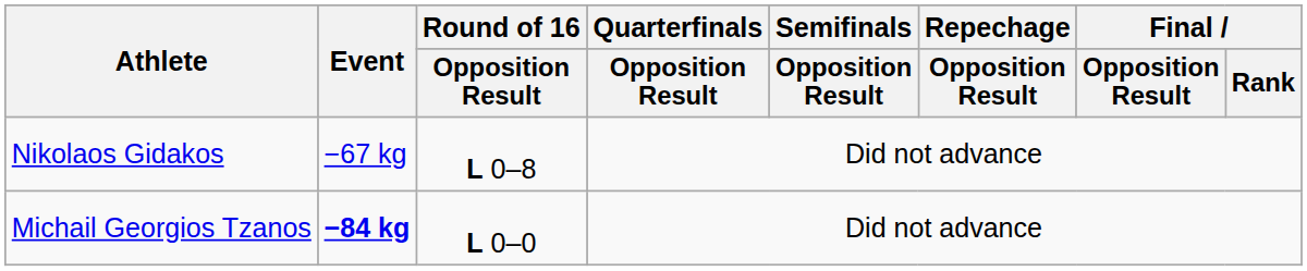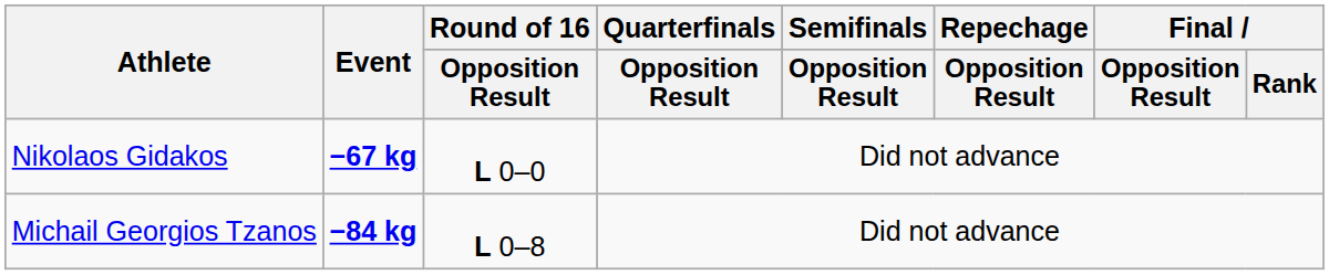Nikolaos Gidakos | Event: normal -> bold
Nikolaos Gidakos | Round of 16 / Opposition Result: L 0–8 -> L 0–0
Michail Georgios Tzanos | Round of 16 / Opposition Result: L 0–0 -> L 0–8
